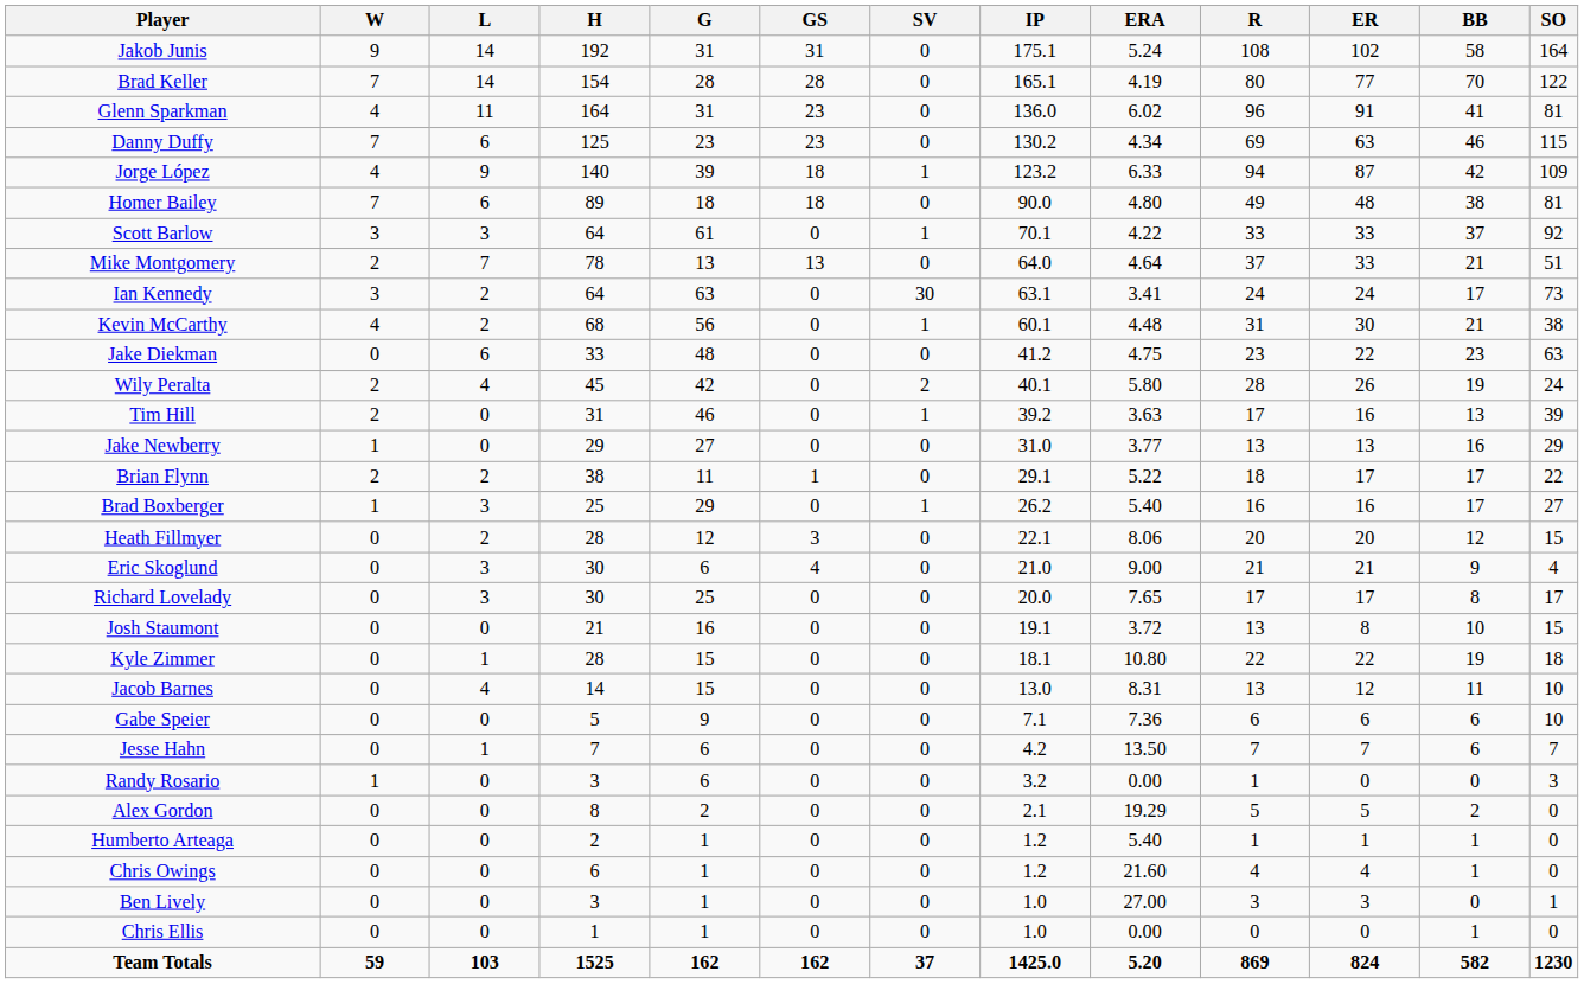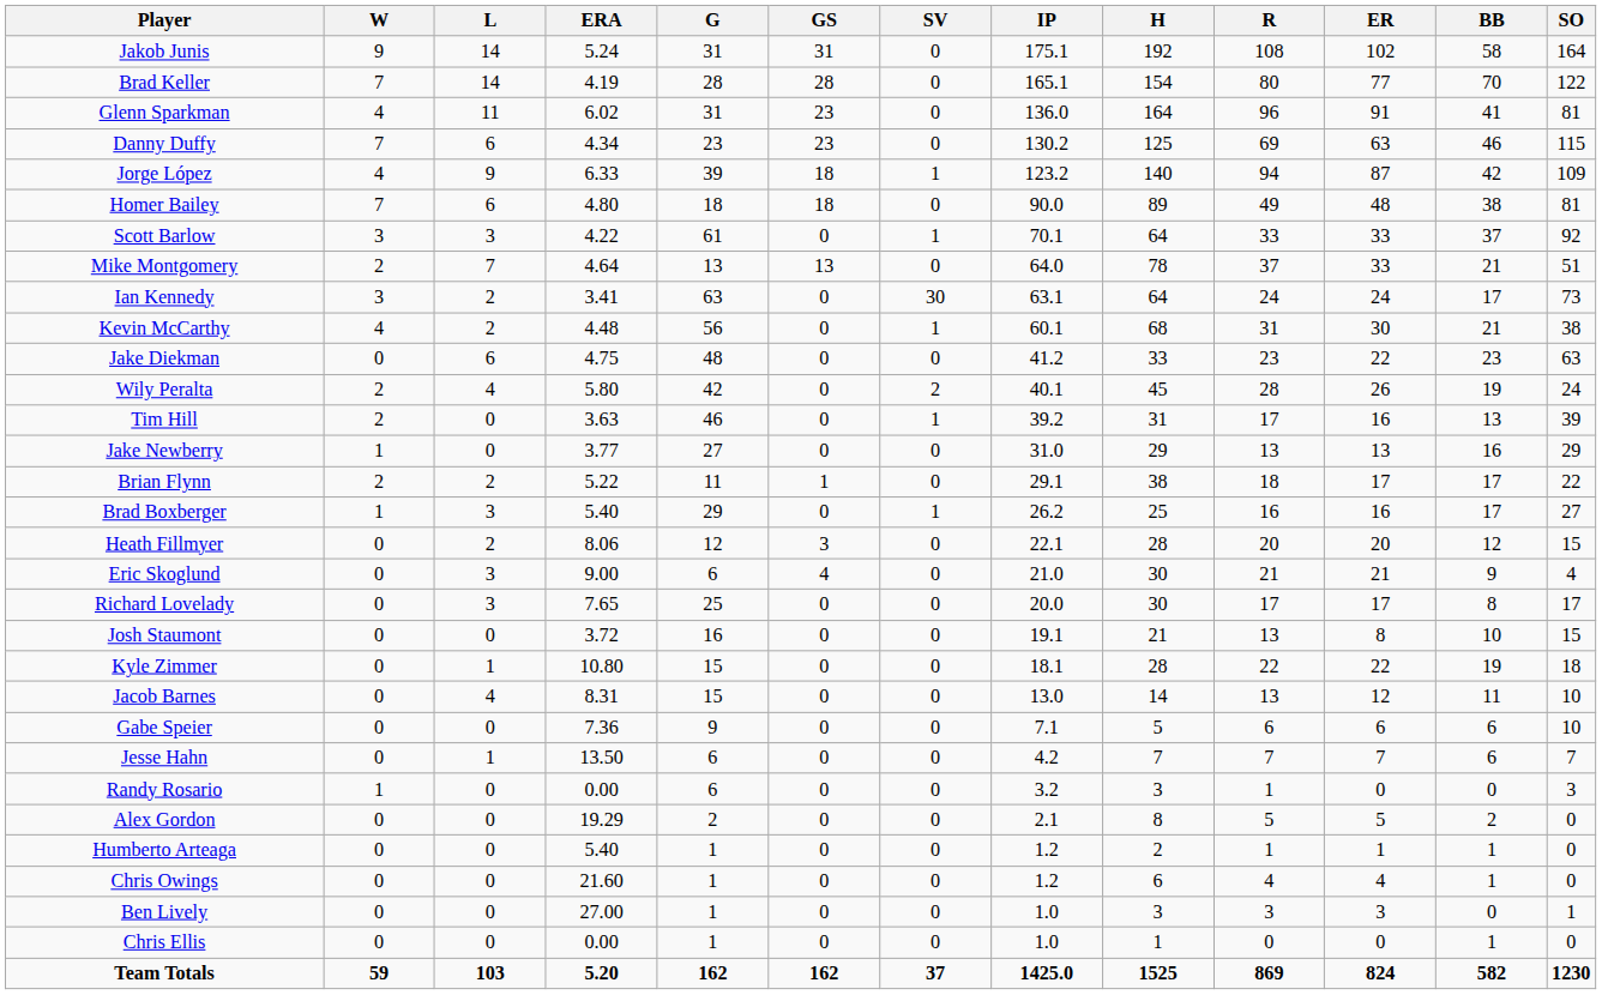columns swapped: ERA <-> H
